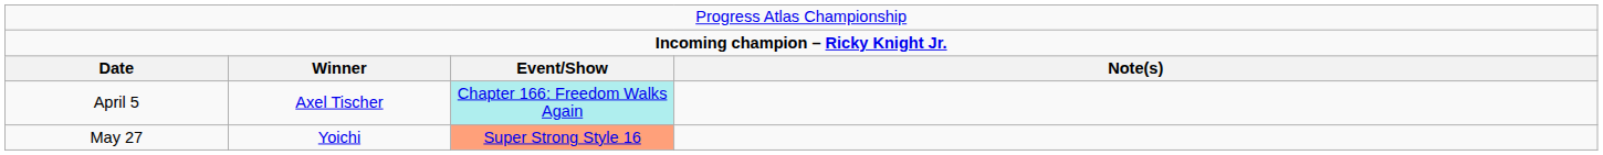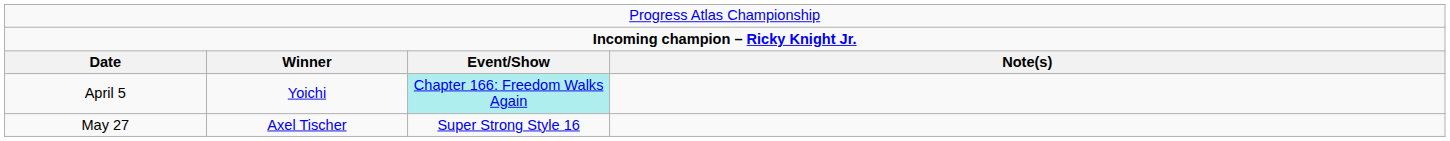April 5 | column 2: Axel Tischer -> Yoichi
May 27 | column 2: Yoichi -> Axel Tischer
May 27 | column 3: lightsalmon background -> no background
